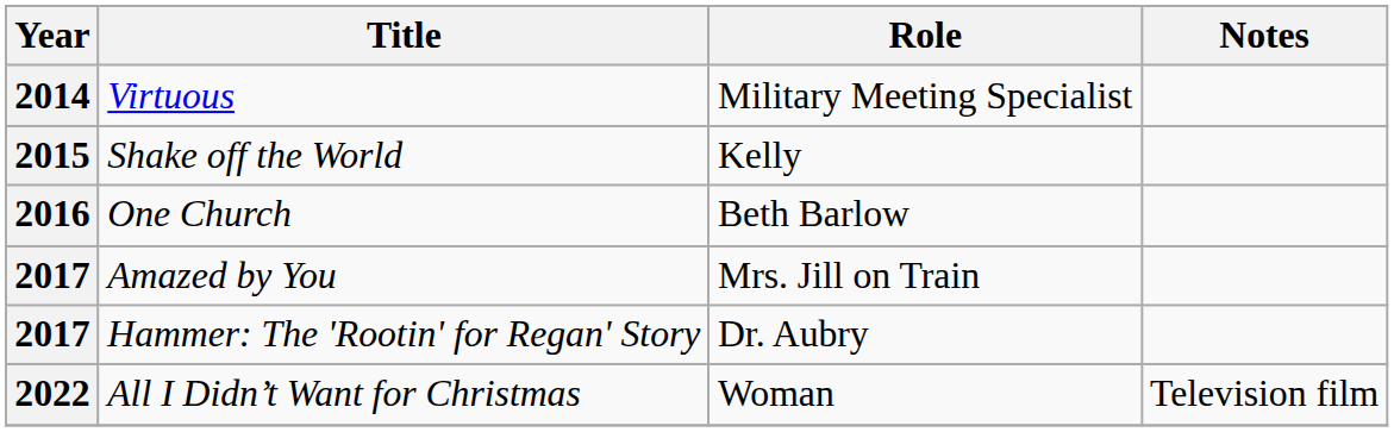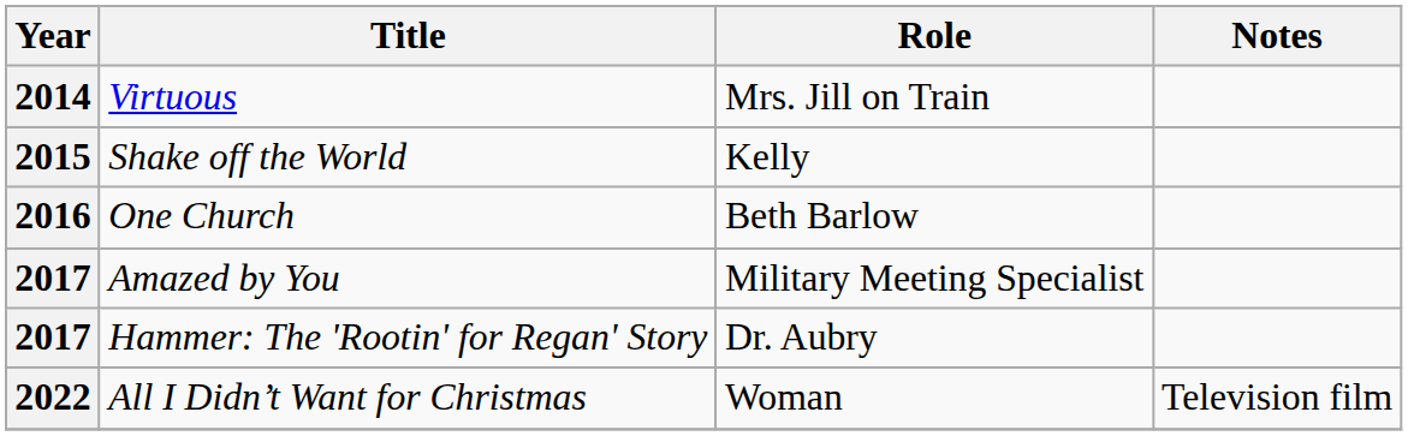Virtuous | Role: Military Meeting Specialist -> Mrs. Jill on Train
Amazed by You | Role: Mrs. Jill on Train -> Military Meeting Specialist
